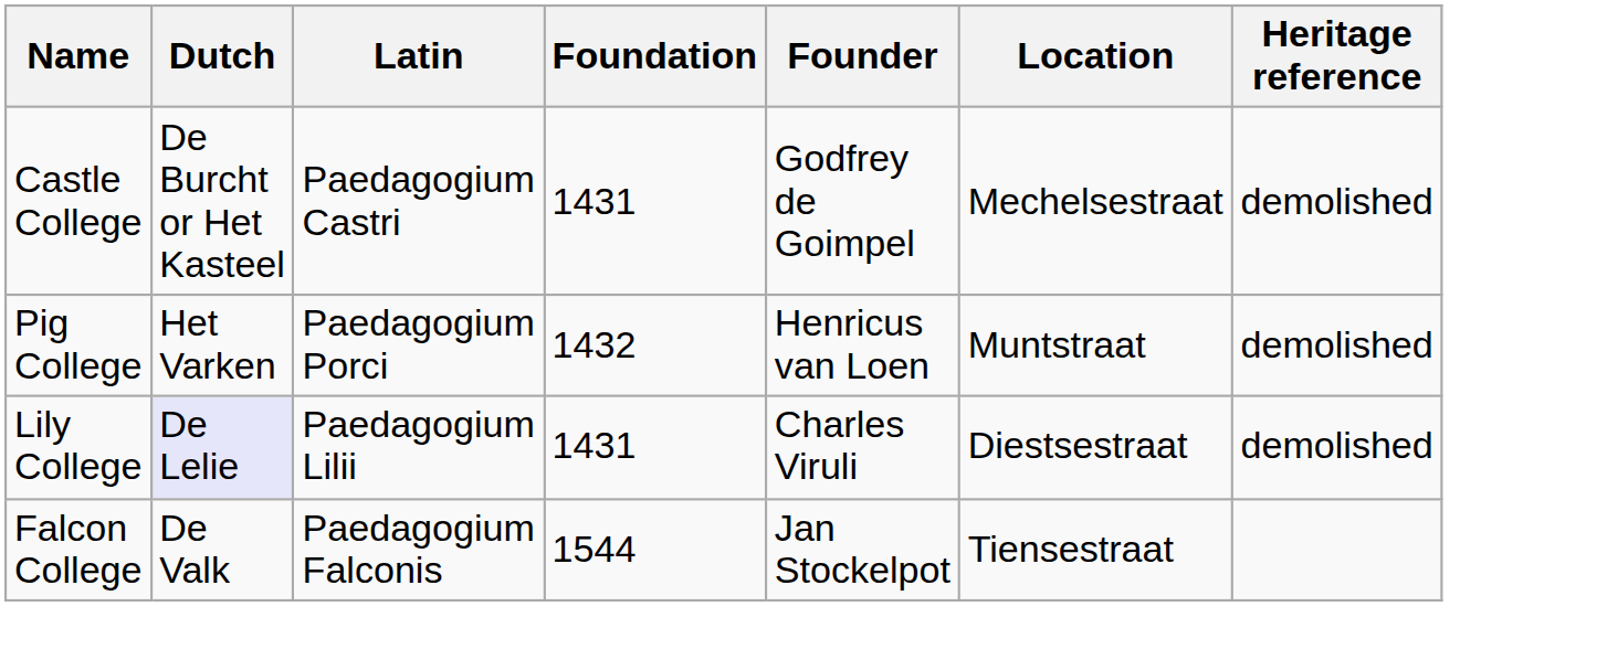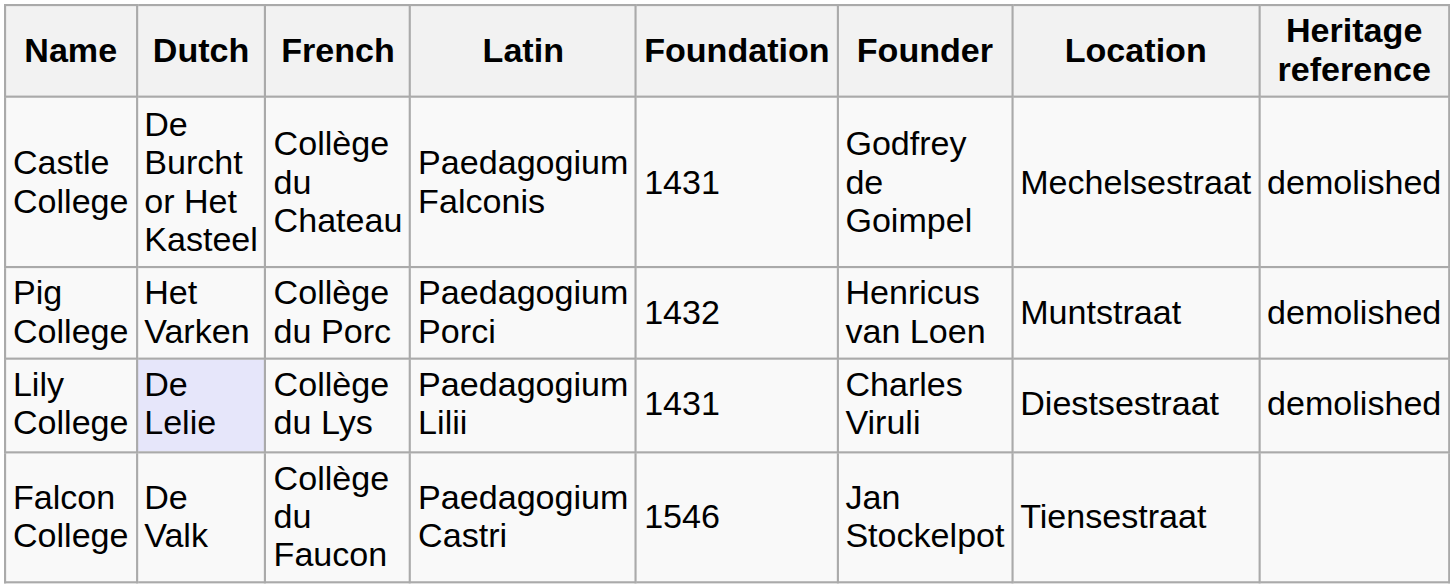+ column: French | Collège du Chateau | Collège du Porc | Collège du Lys | Collège du Faucon
Castle College | Latin: Paedagogium Castri -> Paedagogium Falconis
Falcon College | Latin: Paedagogium Falconis -> Paedagogium Castri
Falcon College | Foundation: 1544 -> 1546
